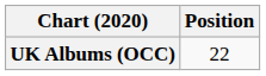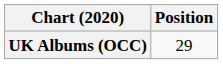UK Albums (OCC) | Position: 22 -> 29
